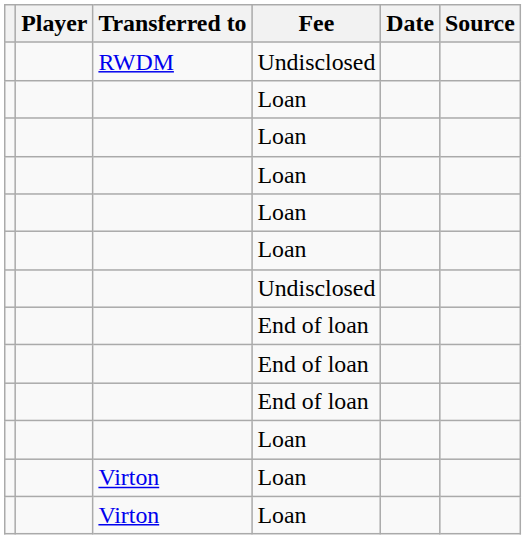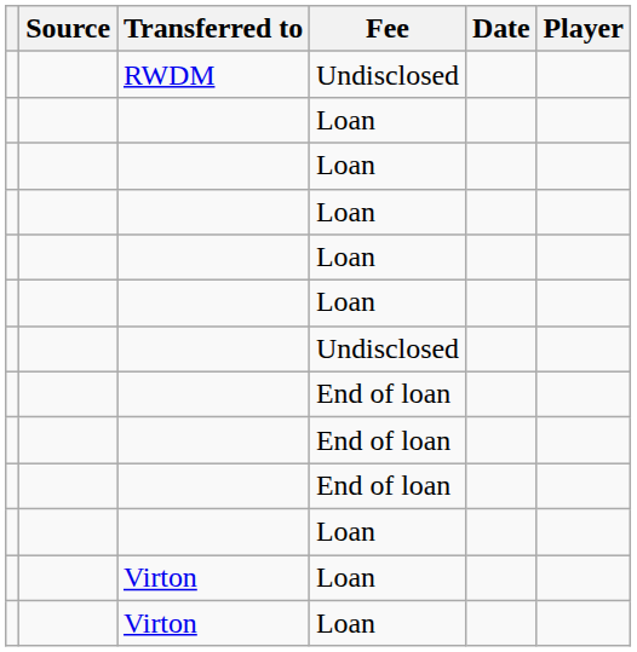columns swapped: Player <-> Source
